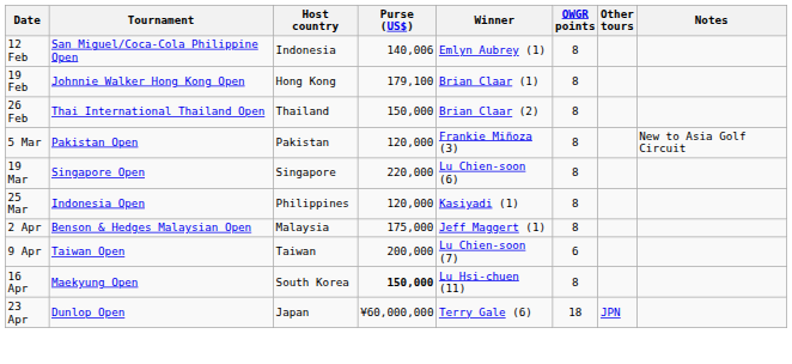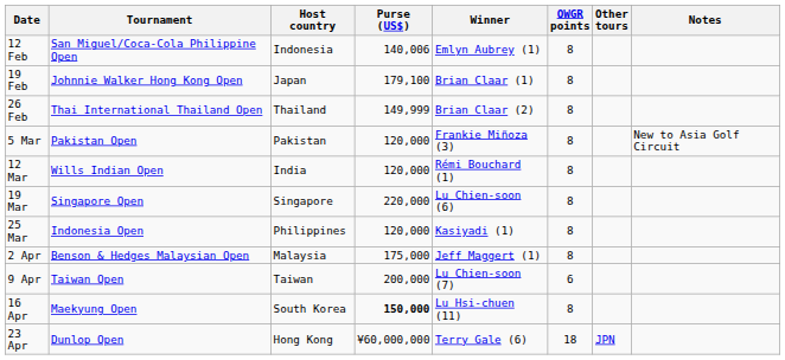19 Feb | Host country: Hong Kong -> Japan
26 Feb | Purse (US$): 150,000 -> 149,999
+ row: 12 Mar | Wills Indian Open | India | 120,000 | Rémi Bouchard (1) | 8
23 Apr | Host country: Japan -> Hong Kong
